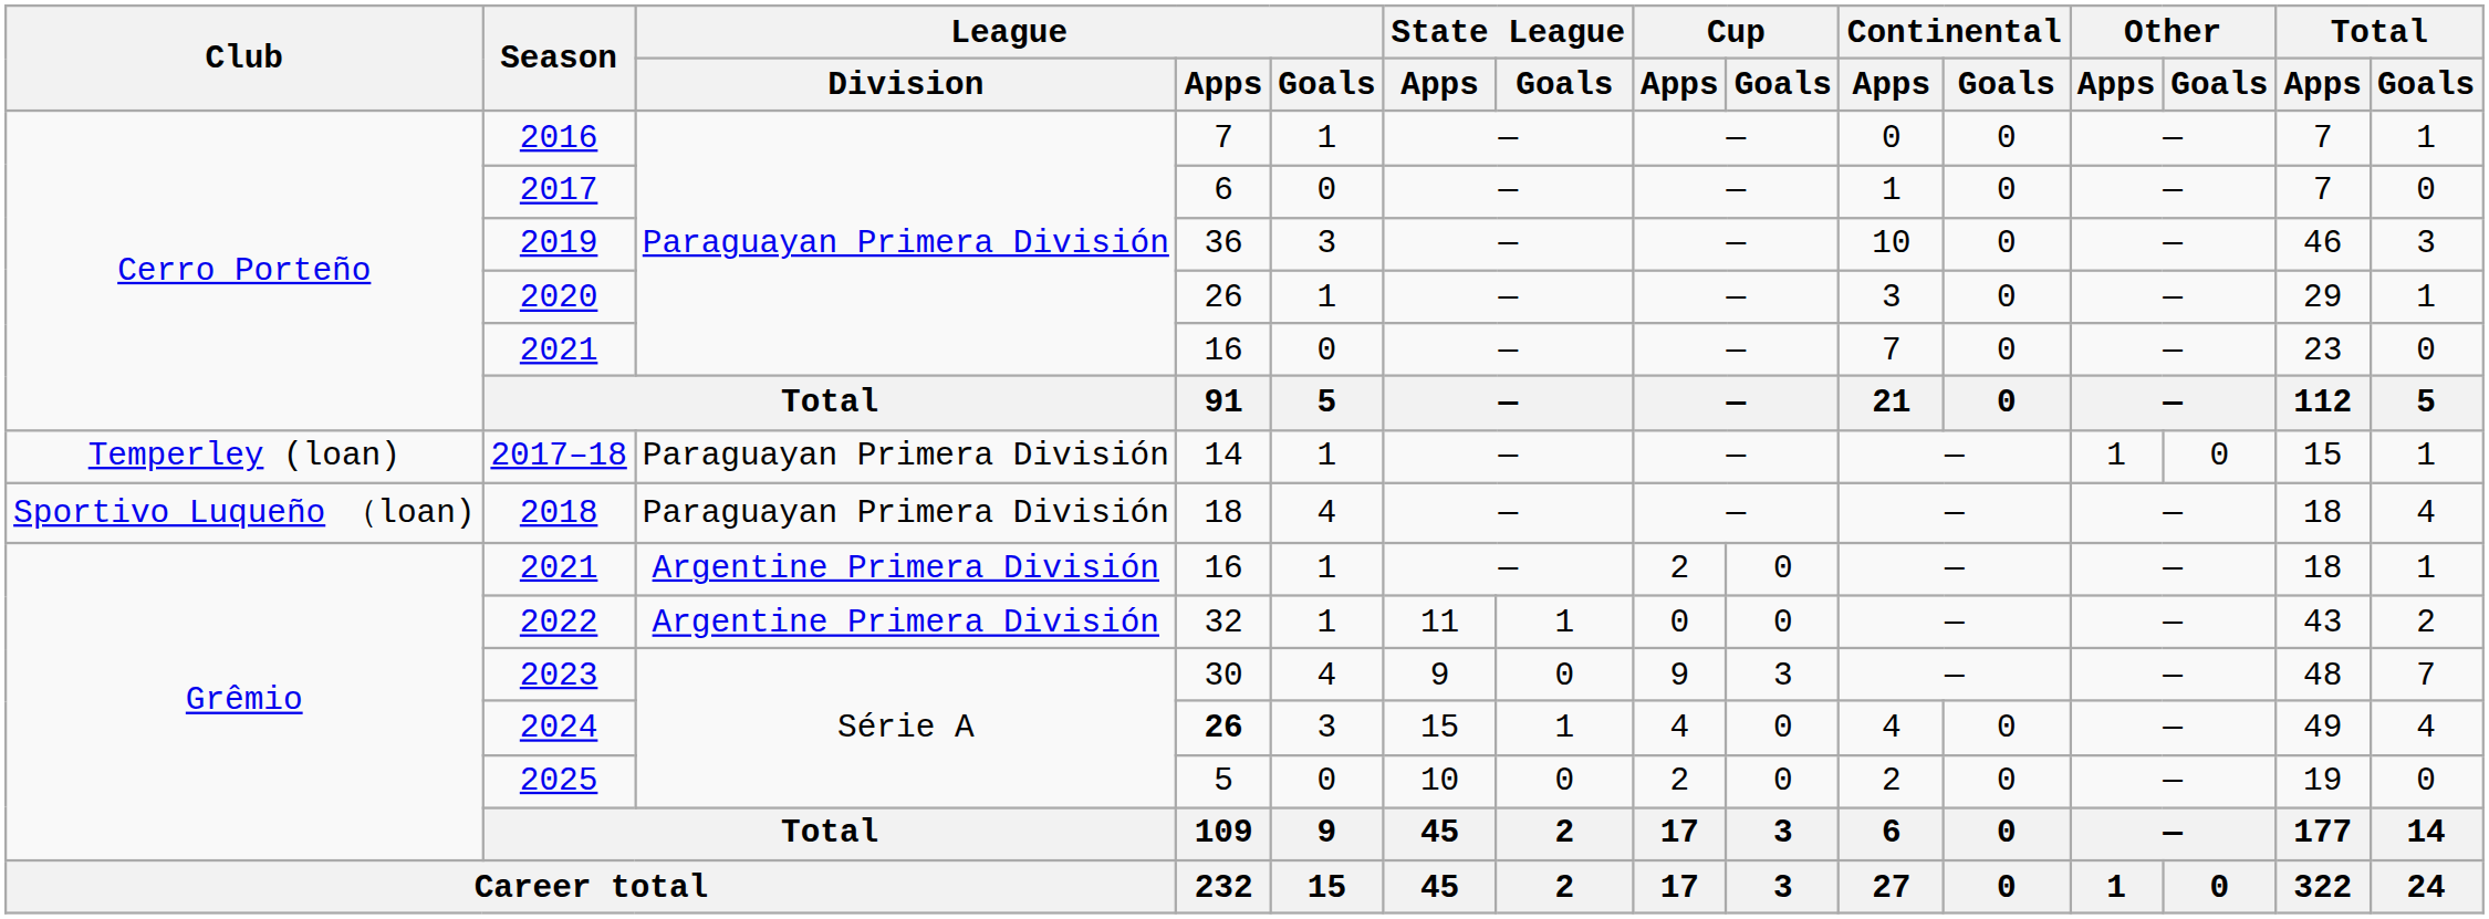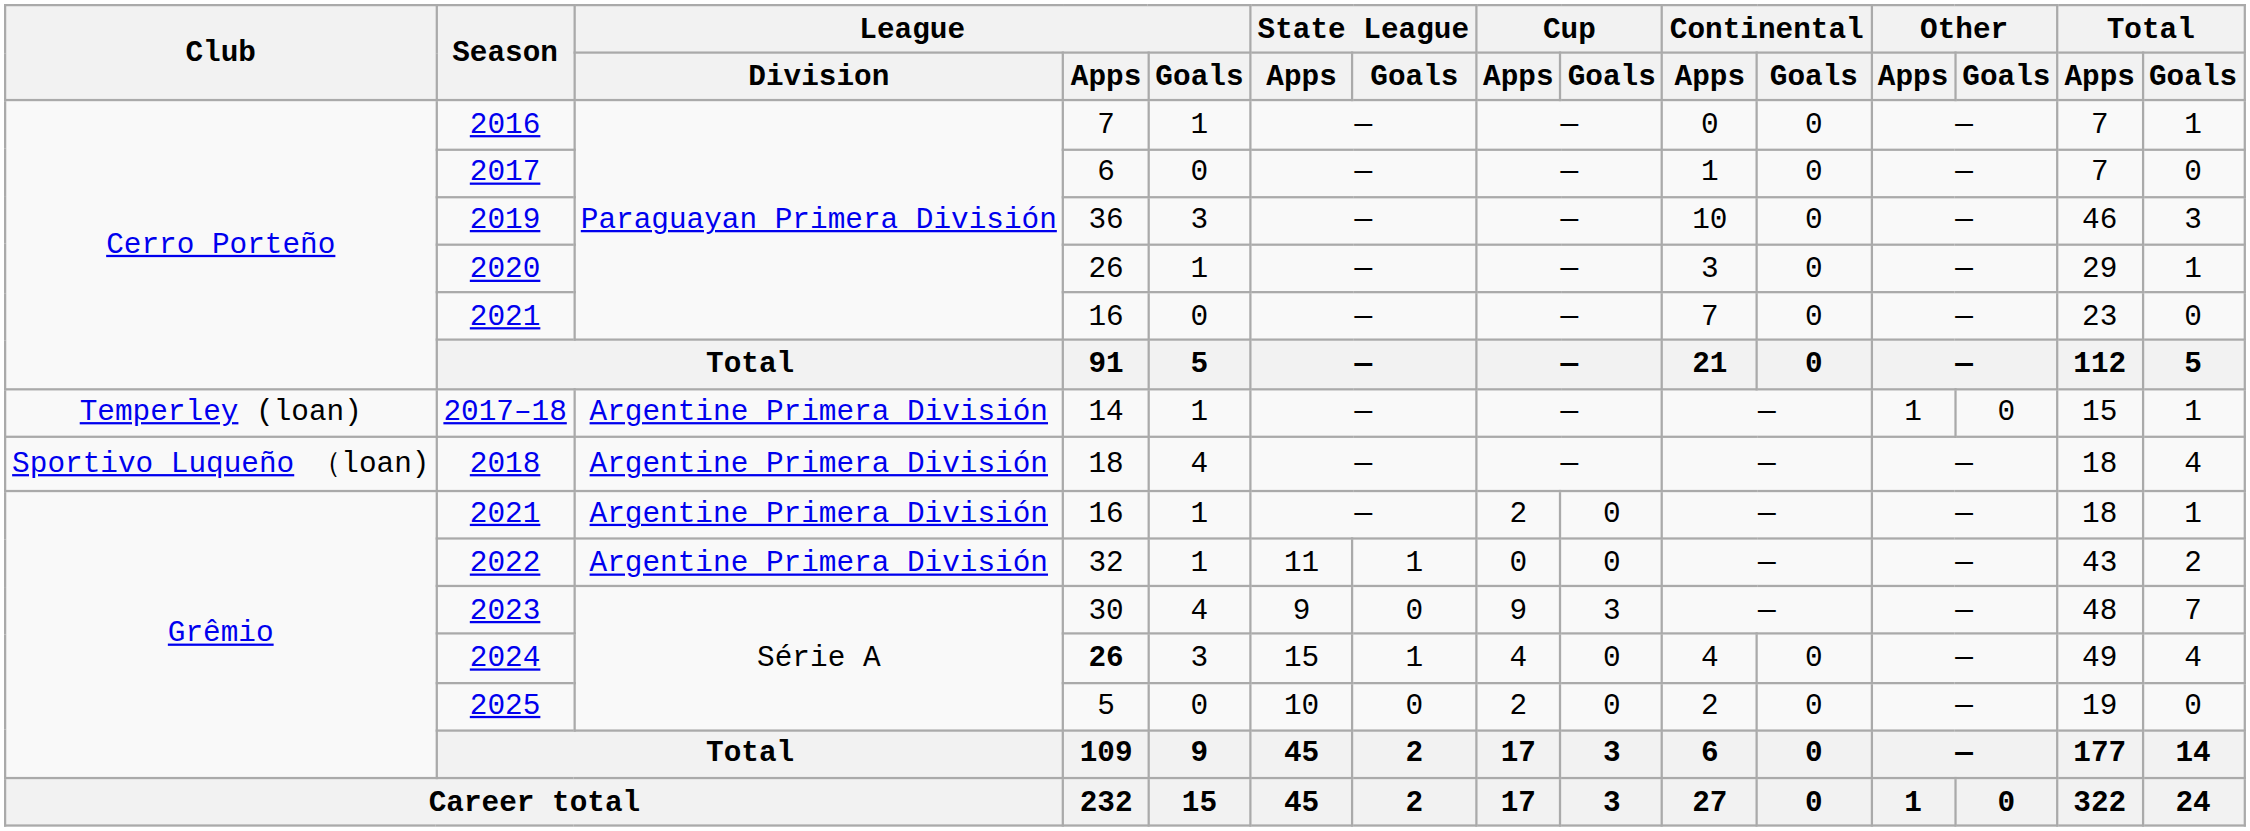2017–18 | League / Division: Paraguayan Primera División -> Argentine Primera División
2018 | League / Division: Paraguayan Primera División -> Argentine Primera División
